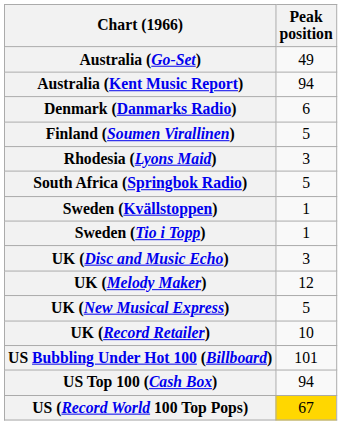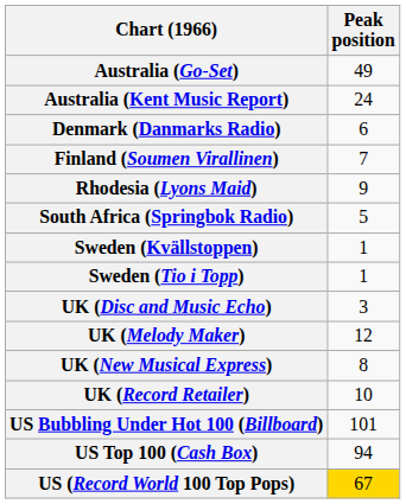Australia (Kent Music Report) | Peak position: 94 -> 24
Finland (Soumen Virallinen) | Peak position: 5 -> 7
Rhodesia (Lyons Maid) | Peak position: 3 -> 9
UK (New Musical Express) | Peak position: 5 -> 8
